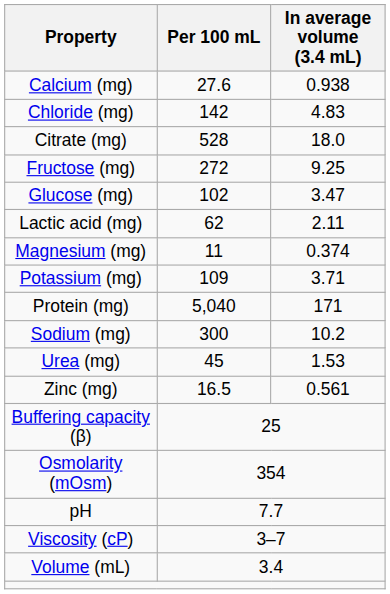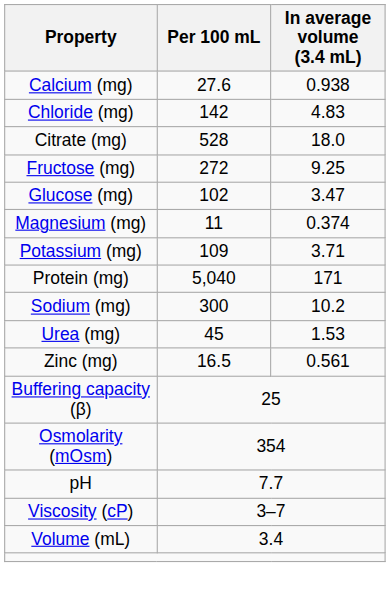- row: Lactic acid (mg) | 62 | 2.11
